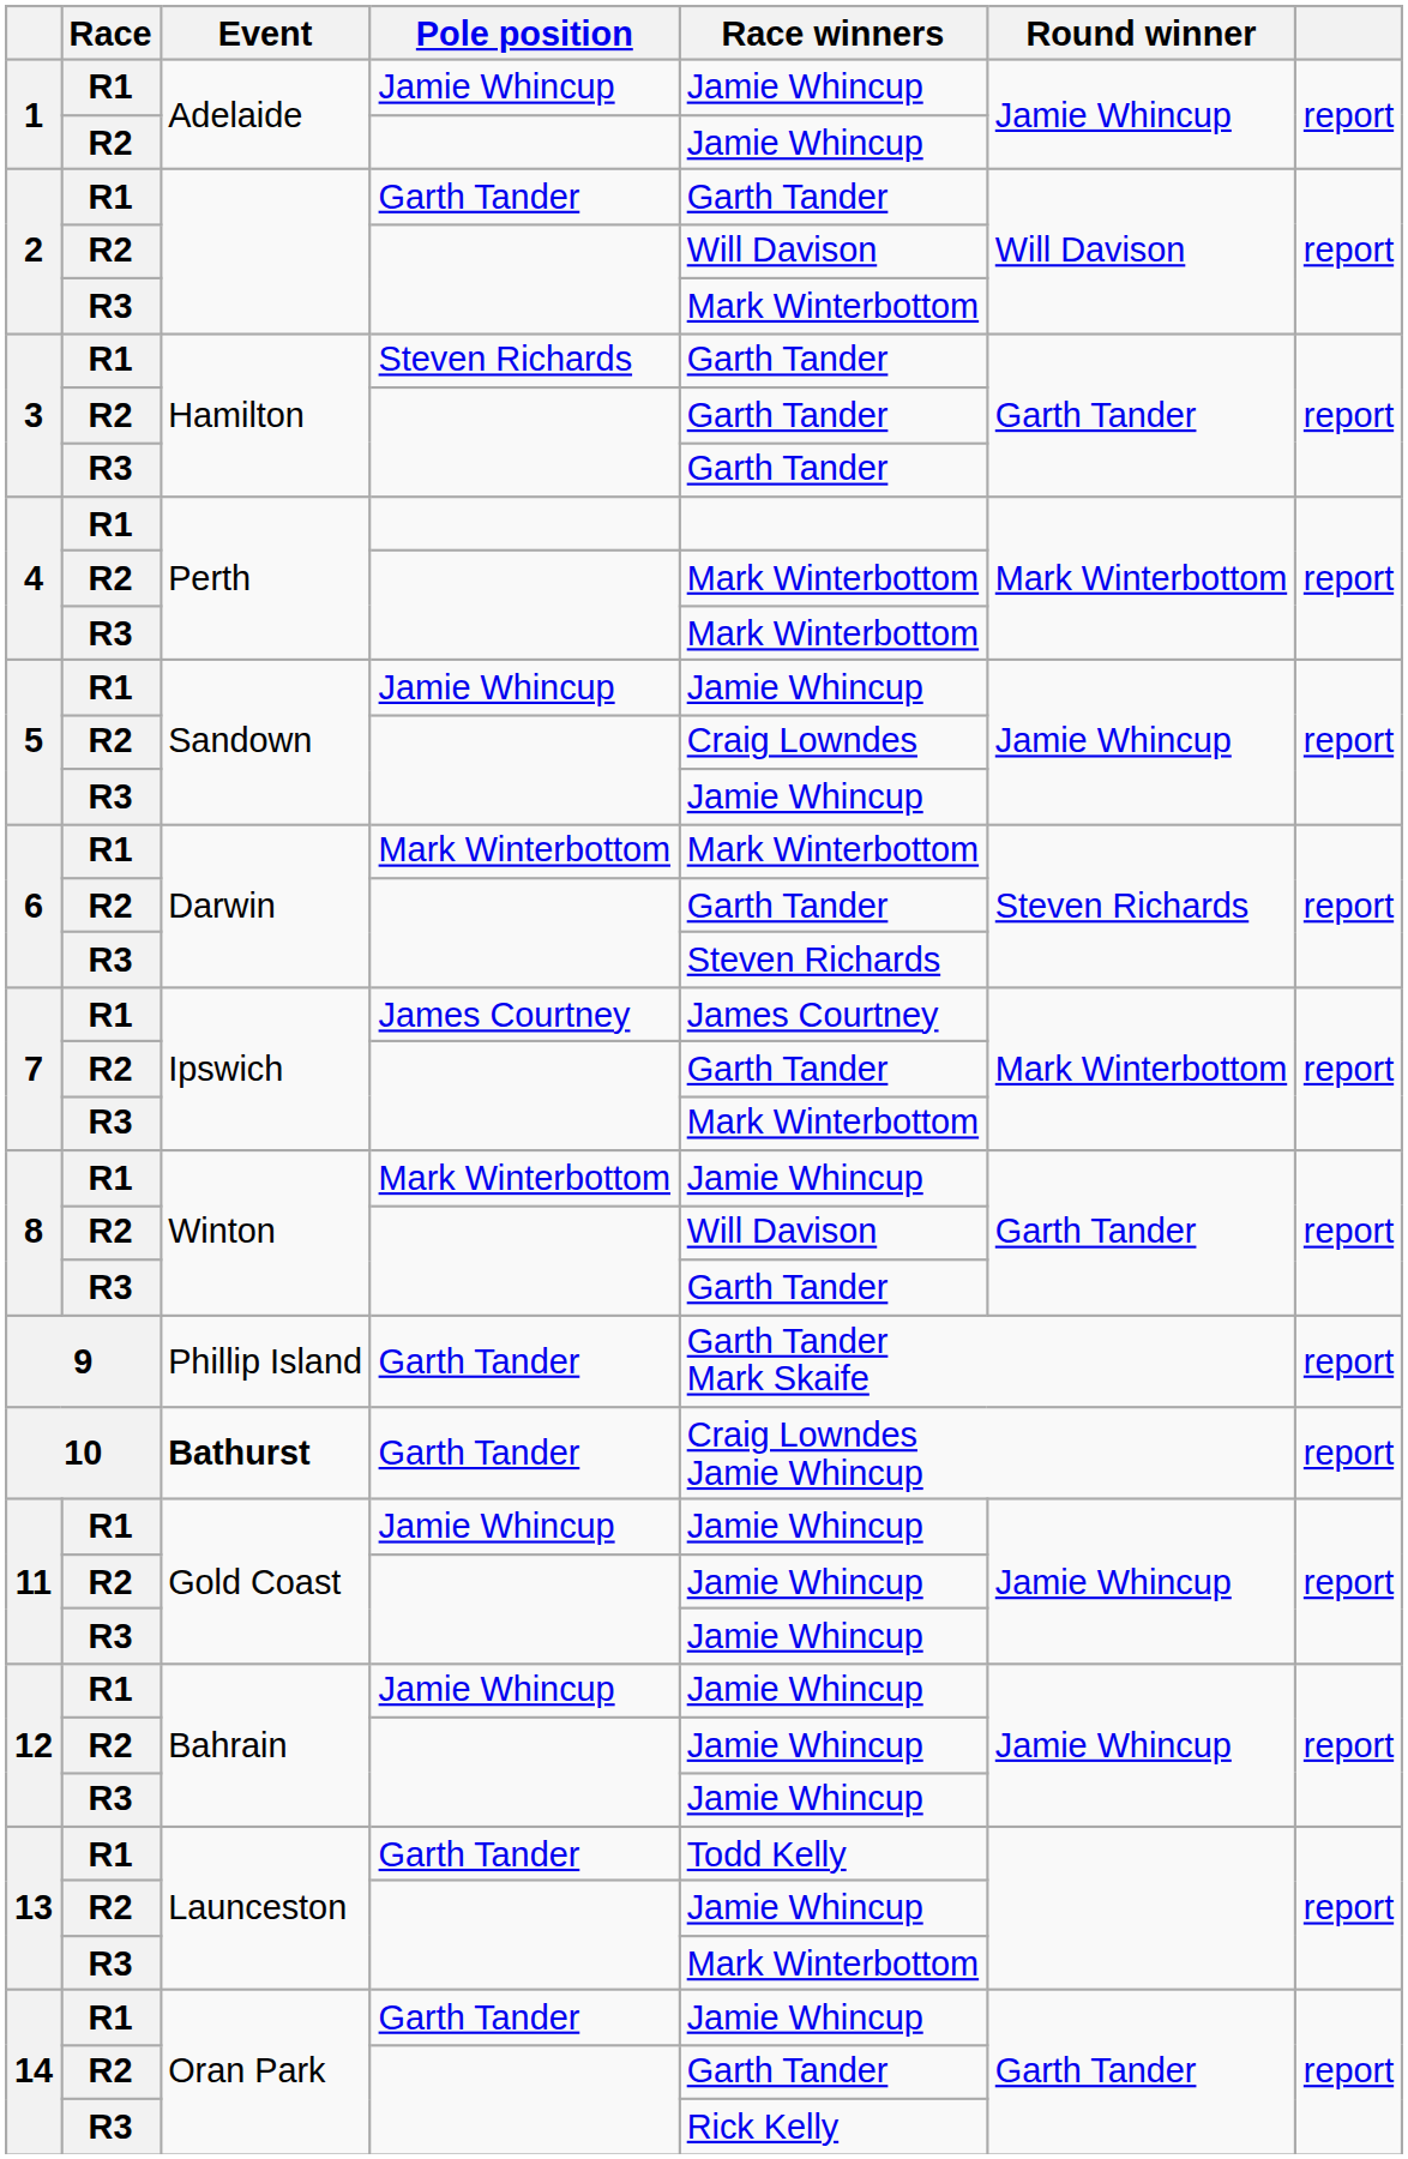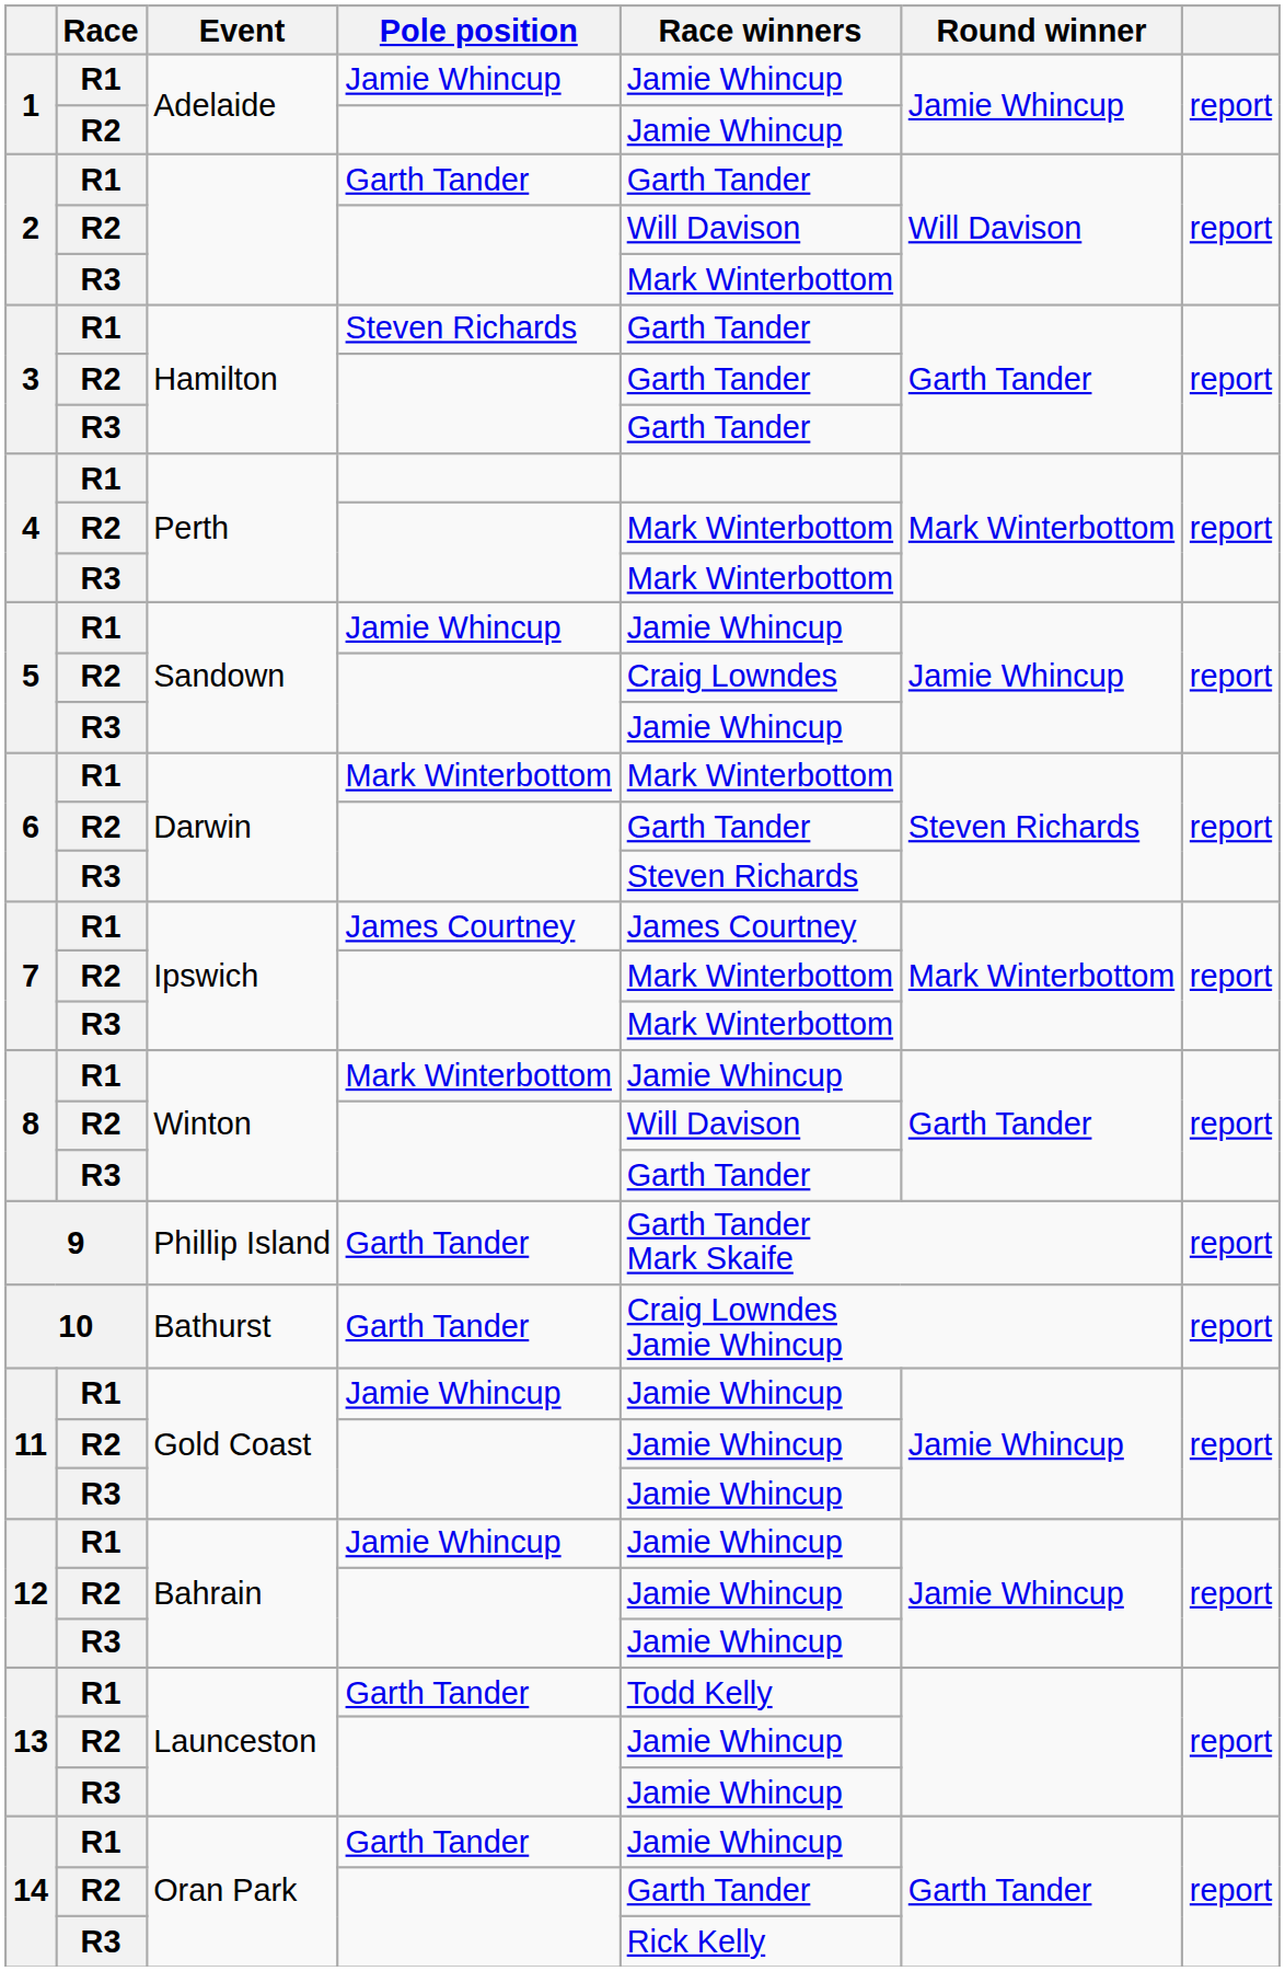7 / R2 | Race winners: Garth Tander -> Mark Winterbottom
10 | Event: bold -> normal
13 / R3 | Race winners: Mark Winterbottom -> Jamie Whincup
